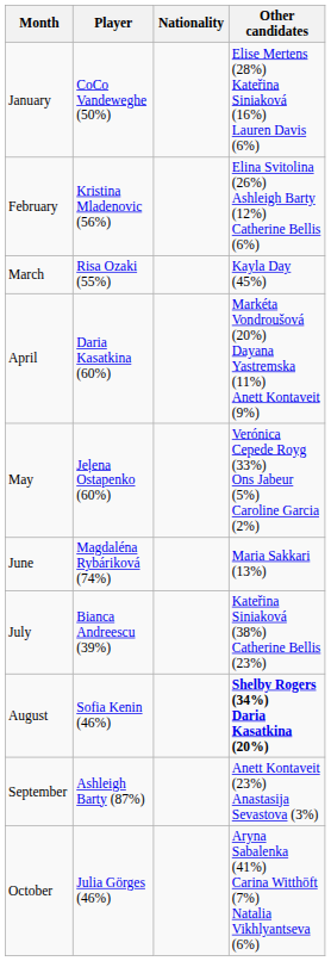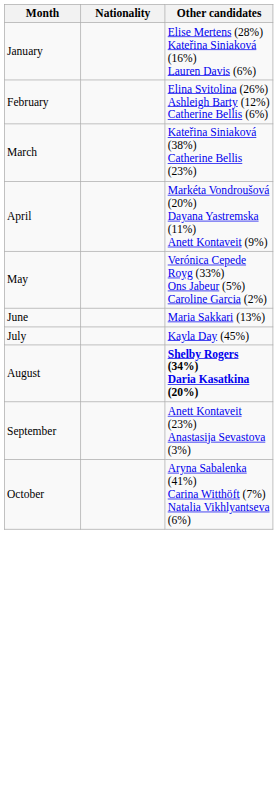- column: Player | CoCo Vandeweghe (50%) | Kristina Mladenovic (56%) | Risa Ozaki (55%) | Daria Kasatkina (60%) | Jeļena Ostapenko (60%) | Magdaléna Rybáriková (74%) | Bianca Andreescu (39%) | Sofia Kenin (46%) | Ashleigh Barty (87%) | Julia Görges (46%)
March | Other candidates: Kayla Day (45%) -> Kateřina Siniaková (38%) Catherine Bellis (23%)
July | Other candidates: Kateřina Siniaková (38%) Catherine Bellis (23%) -> Kayla Day (45%)
